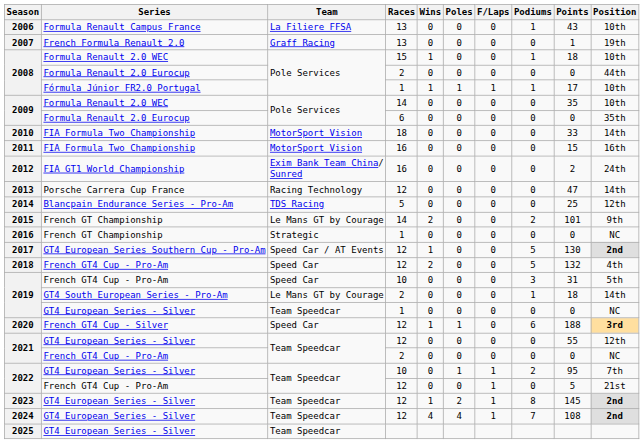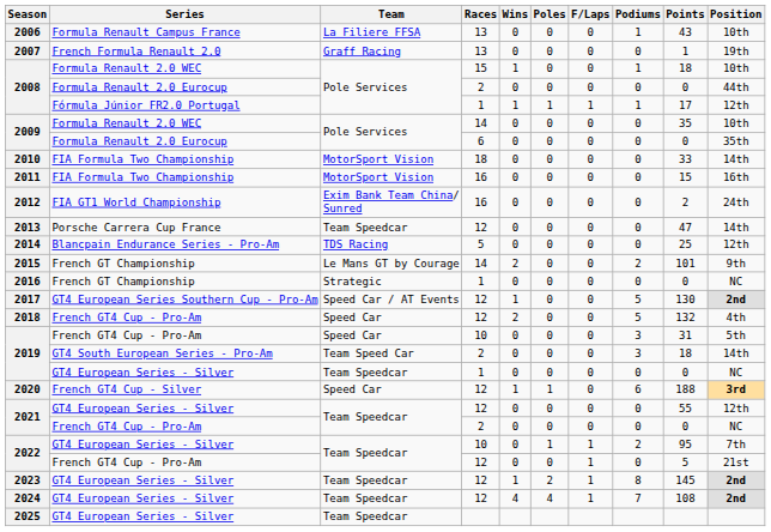2008 / Fórmula Júnior FR2.0 Portugal | Position: 10th -> 12th
2013 | Team: Racing Technology -> Team Speedcar
2019 / GT4 South European Series - Pro-Am | Team: Le Mans GT by Courage -> Team Speed Car
2019 / GT4 South European Series - Pro-Am | Podiums: 1 -> 3
